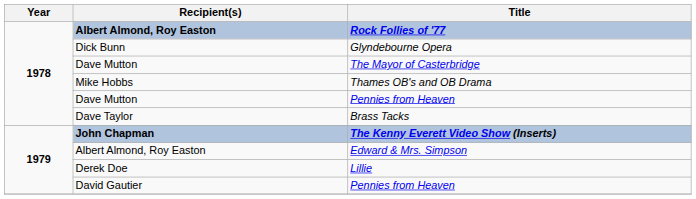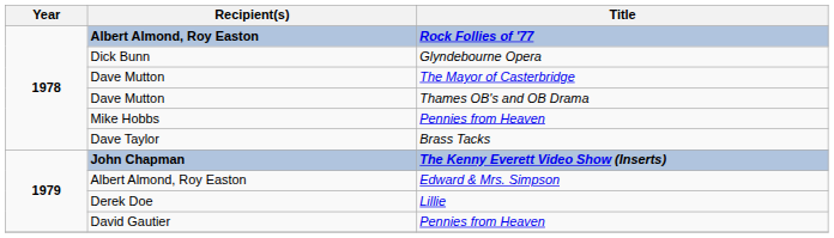Thames OB's and OB Drama | Recipient(s): Mike Hobbs -> Dave Mutton
1978 / Pennies from Heaven | Recipient(s): Dave Mutton -> Mike Hobbs
